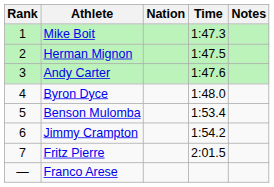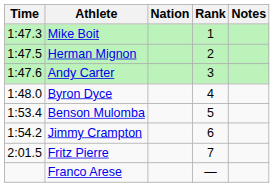columns swapped: Rank <-> Time
